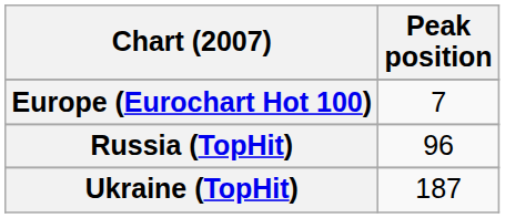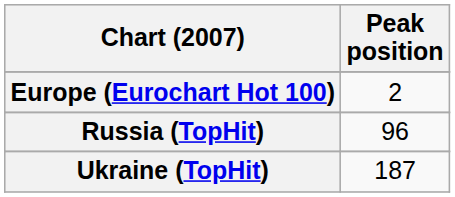Europe (Eurochart Hot 100) | Peak position: 7 -> 2
